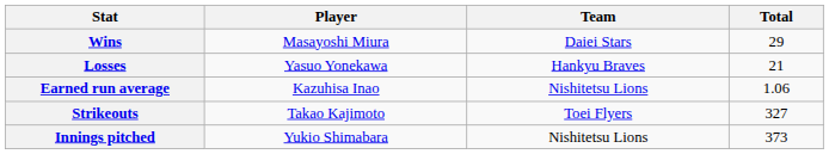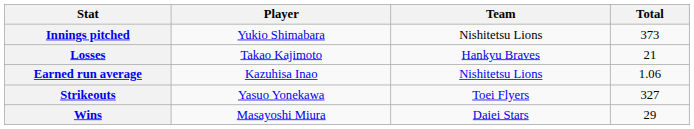rows swapped: Wins <-> Innings pitched
Losses | Player: Yasuo Yonekawa -> Takao Kajimoto
Strikeouts | Player: Takao Kajimoto -> Yasuo Yonekawa
